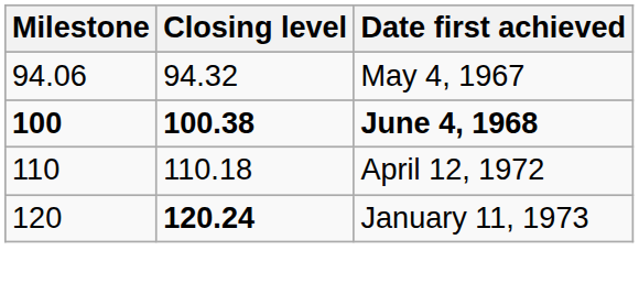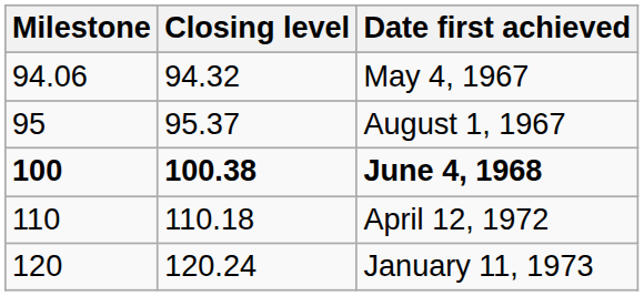+ row: 95 | 95.37 | August 1, 1967
January 11, 1973 | Closing level: bold -> normal
